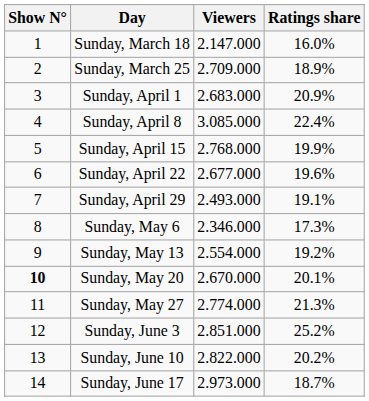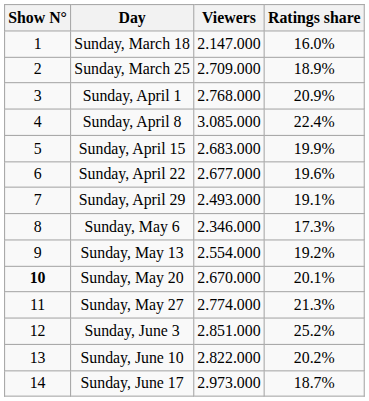Sunday, April 1 | Viewers: 2.683.000 -> 2.768.000
Sunday, April 15 | Viewers: 2.768.000 -> 2.683.000
